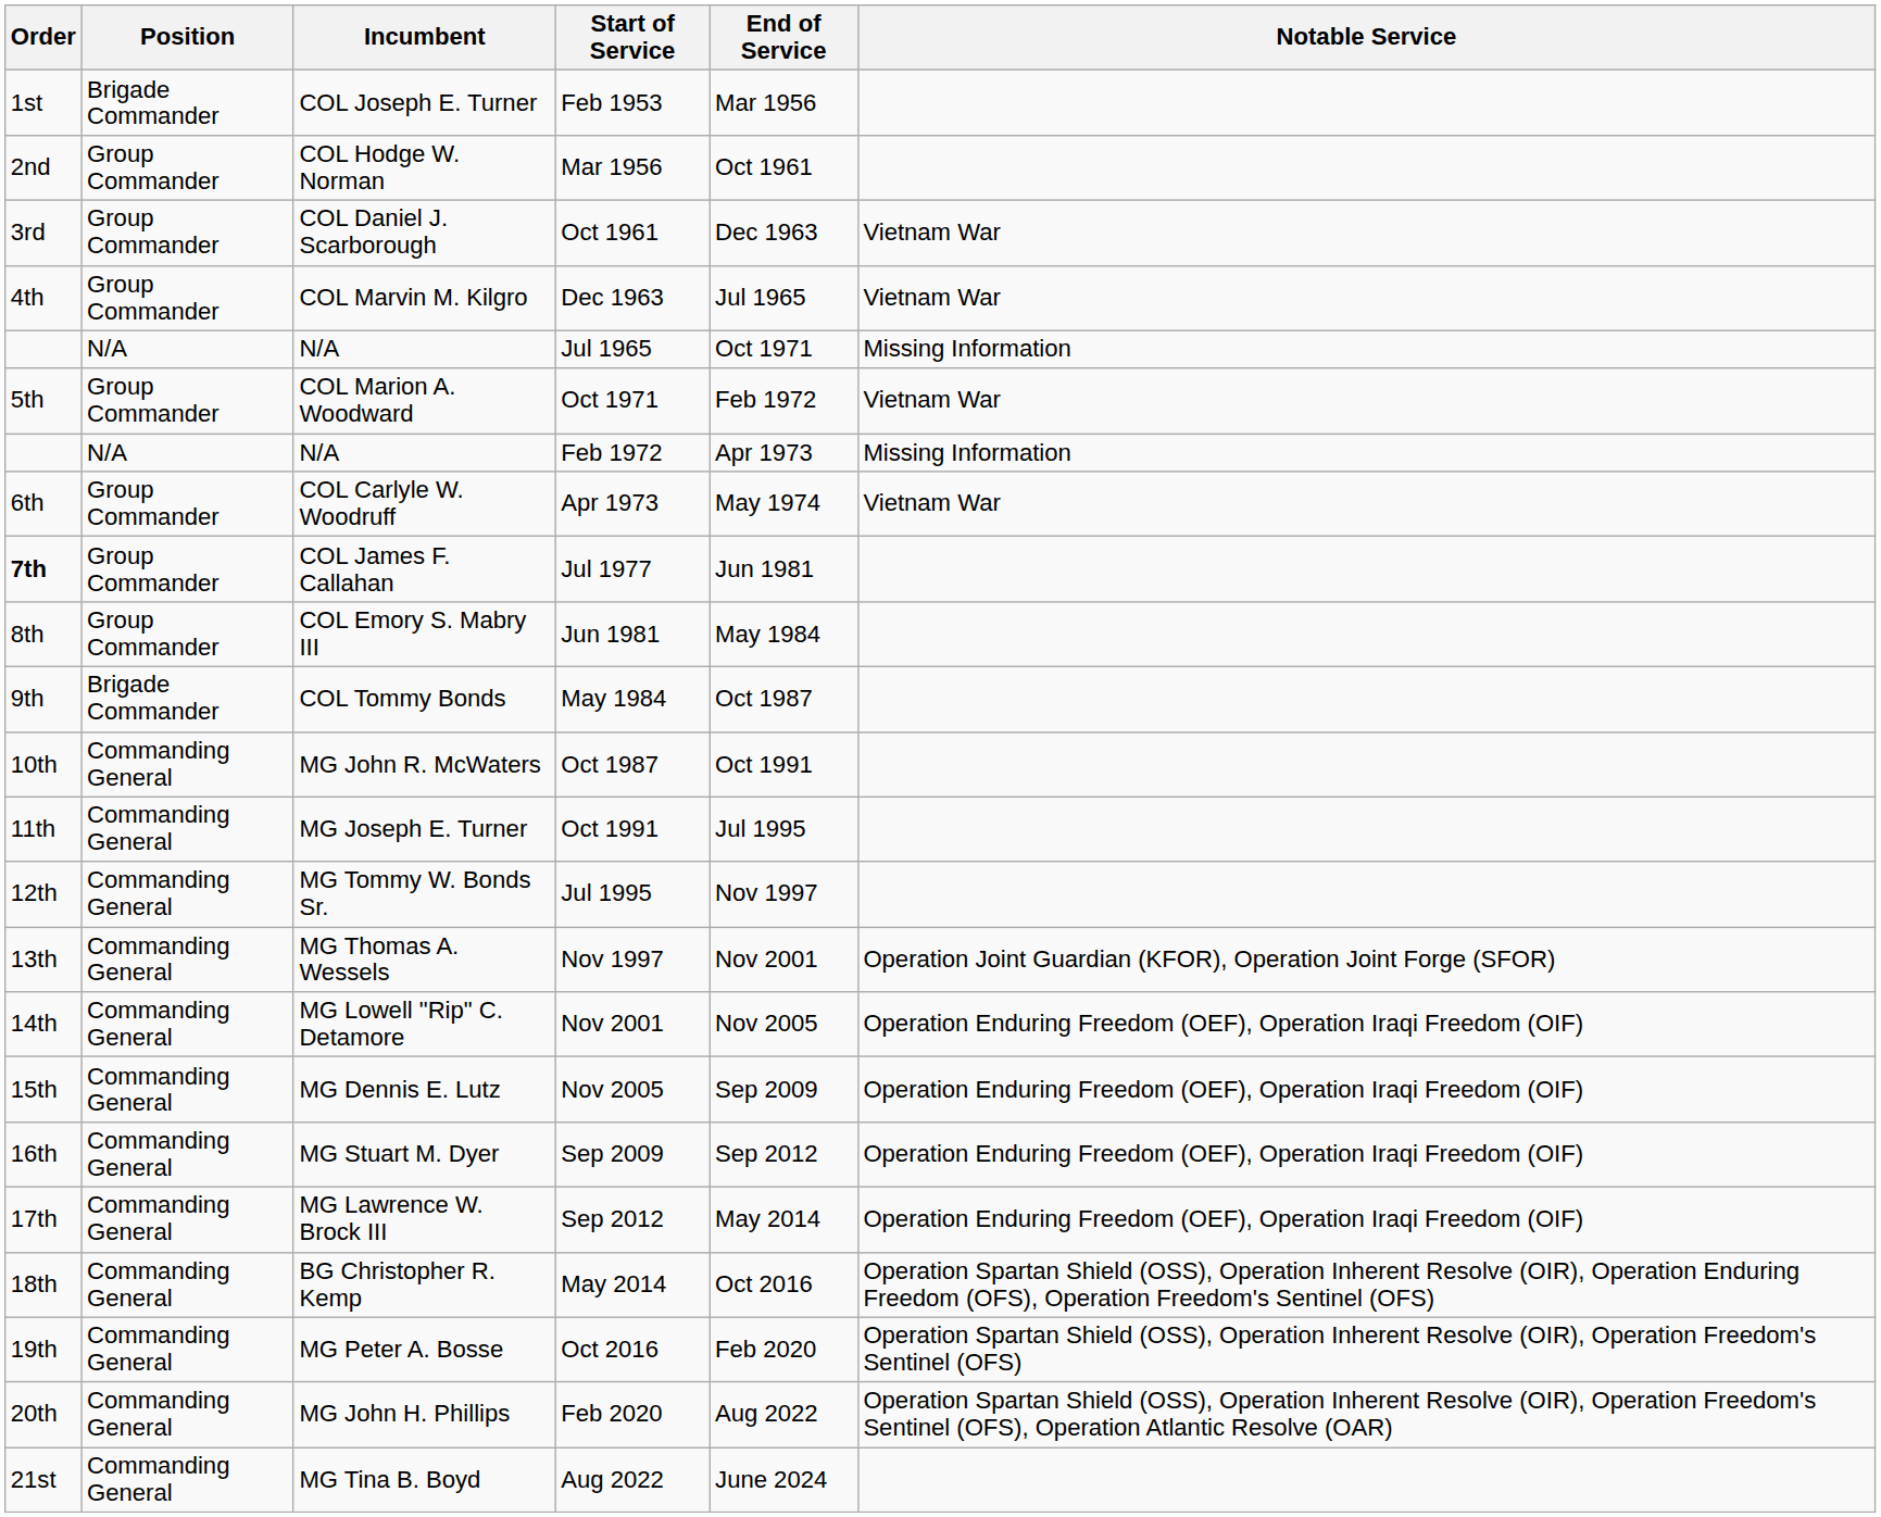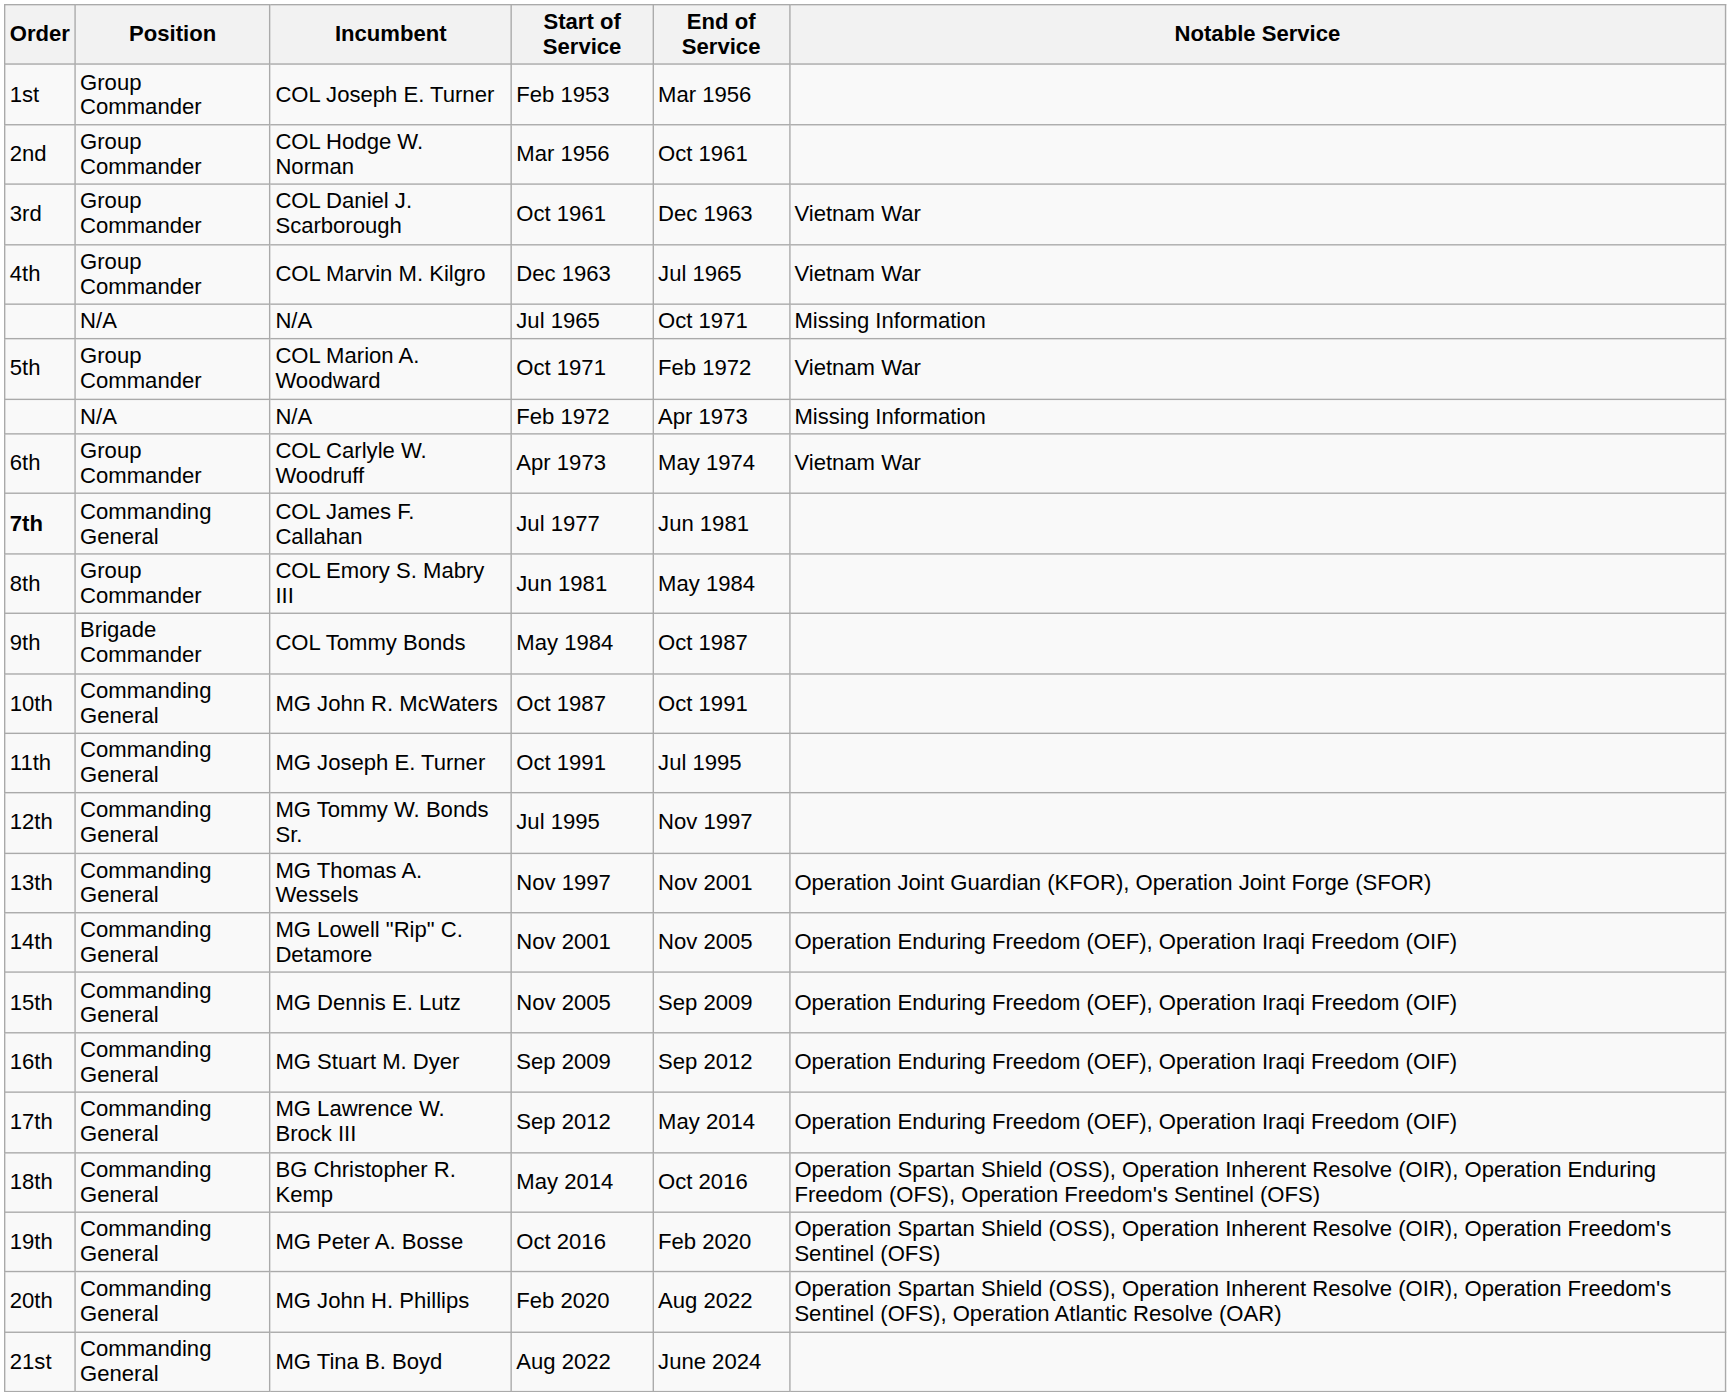Feb 1953 | Position: Brigade Commander -> Group Commander
Jul 1977 | Position: Group Commander -> Commanding General
